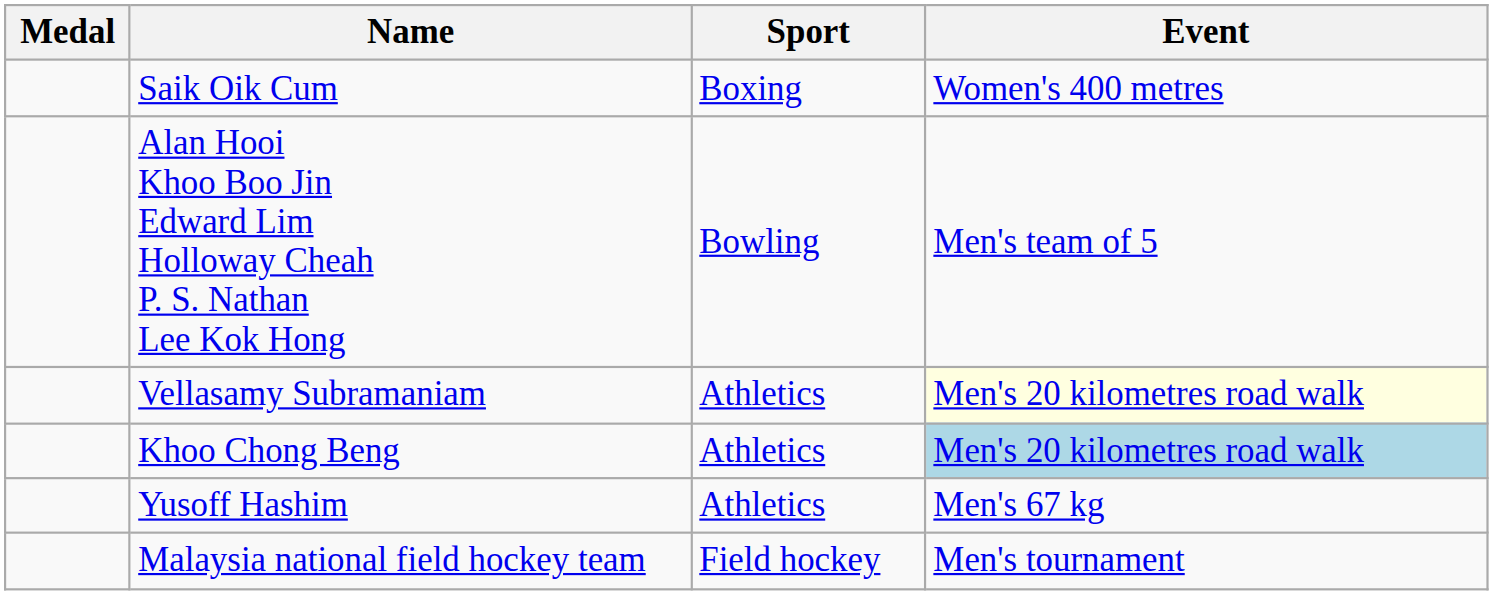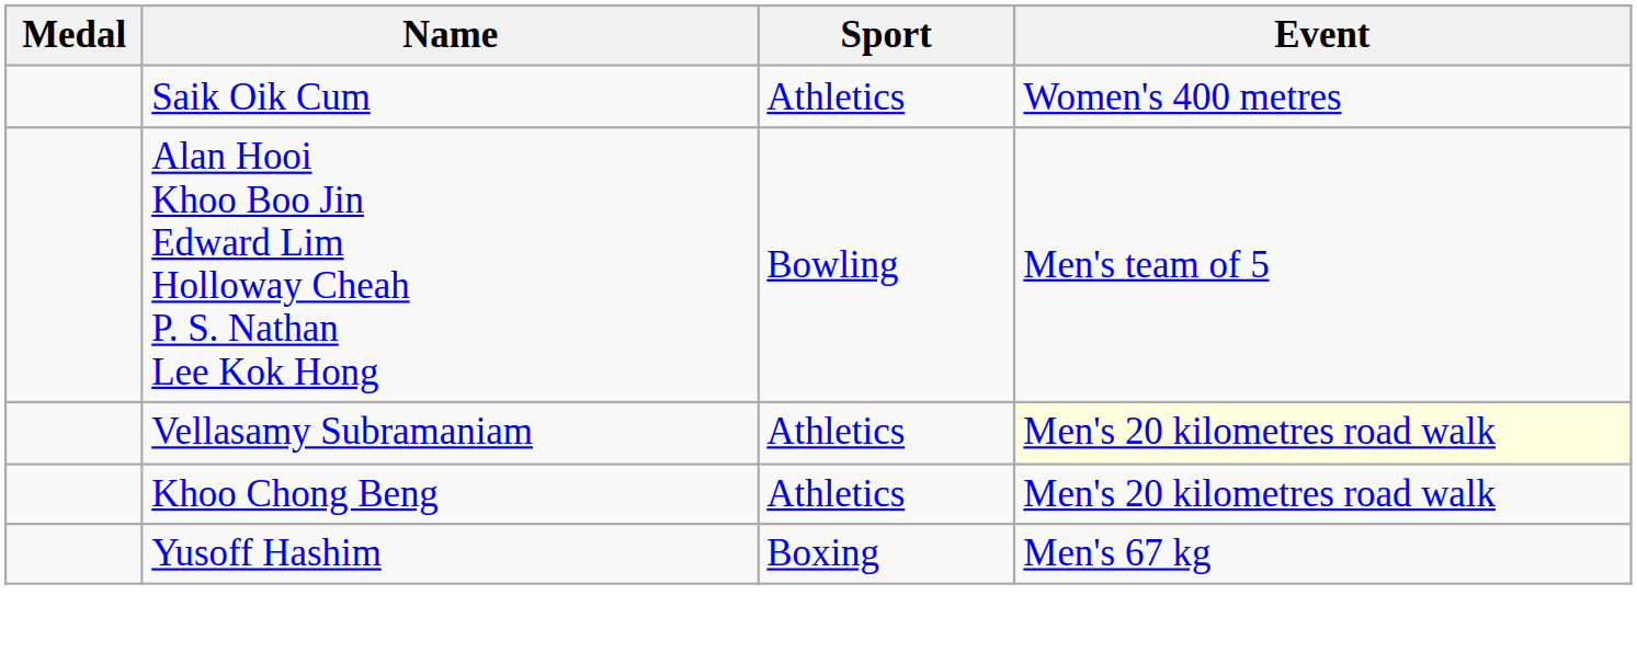Saik Oik Cum | Sport: Boxing -> Athletics
Khoo Chong Beng | Event: lightblue background -> no background
Yusoff Hashim | Sport: Athletics -> Boxing
- row: Malaysia national field hockey team | Field hockey | Men's tournament
